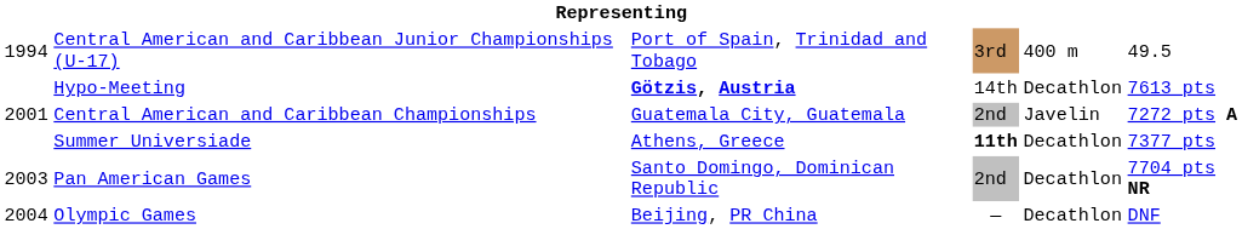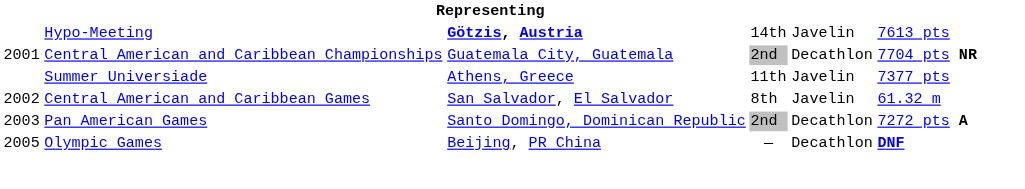- row: 1994 | Central American and Caribbean Junior Championships (U-17) | Port of Spain, Trinidad and Tobago | 3rd | 400 m | 49.5
Hypo-Meeting | column 5: Decathlon -> Javelin
Central American and Caribbean Championships | column 5: Javelin -> Decathlon
Central American and Caribbean Championships | column 6: 7272 pts A -> 7704 pts NR
Summer Universiade | column 4: bold -> normal
Summer Universiade | column 5: Decathlon -> Javelin
+ row: 2002 | Central American and Caribbean Games | San Salvador, El Salvador | 8th | Javelin | 61.32 m
Pan American Games | column 6: 7704 pts NR -> 7272 pts A
Olympic Games | column 1: 2004 -> 2005
Olympic Games | column 6: normal -> bold
